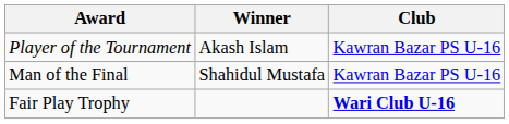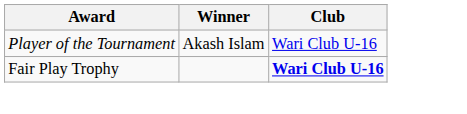Player of the Tournament | Club: Kawran Bazar PS U-16 -> Wari Club U-16
- row: Man of the Final | Shahidul Mustafa | Kawran Bazar PS U-16
